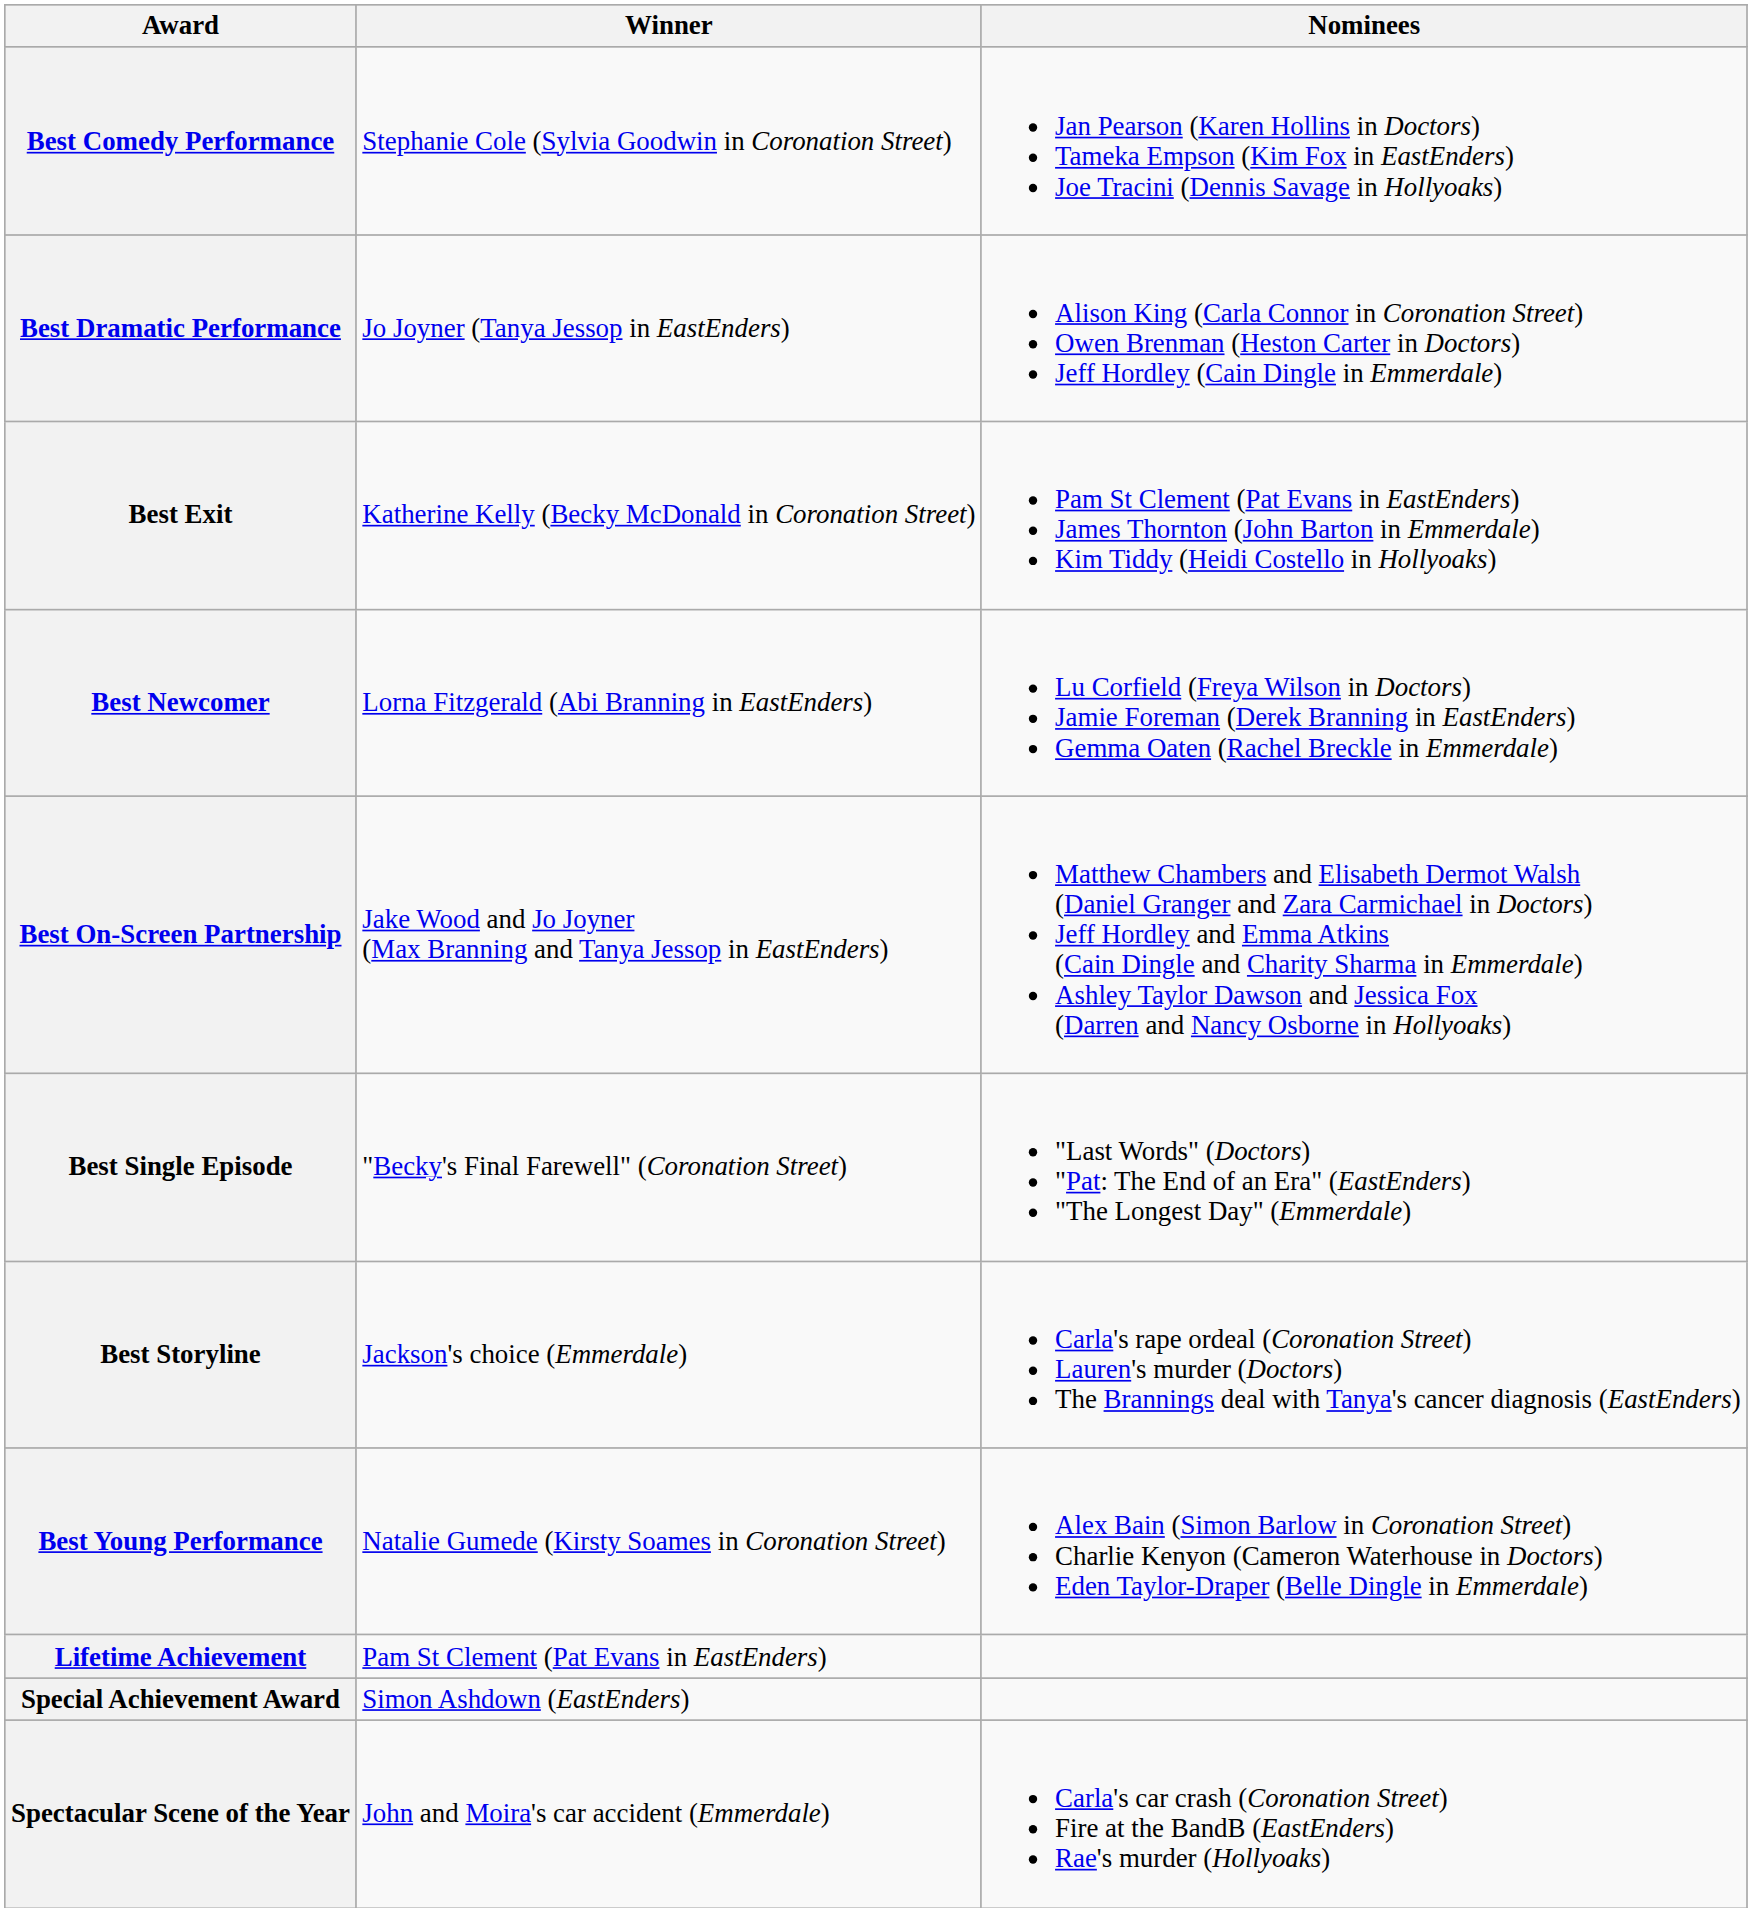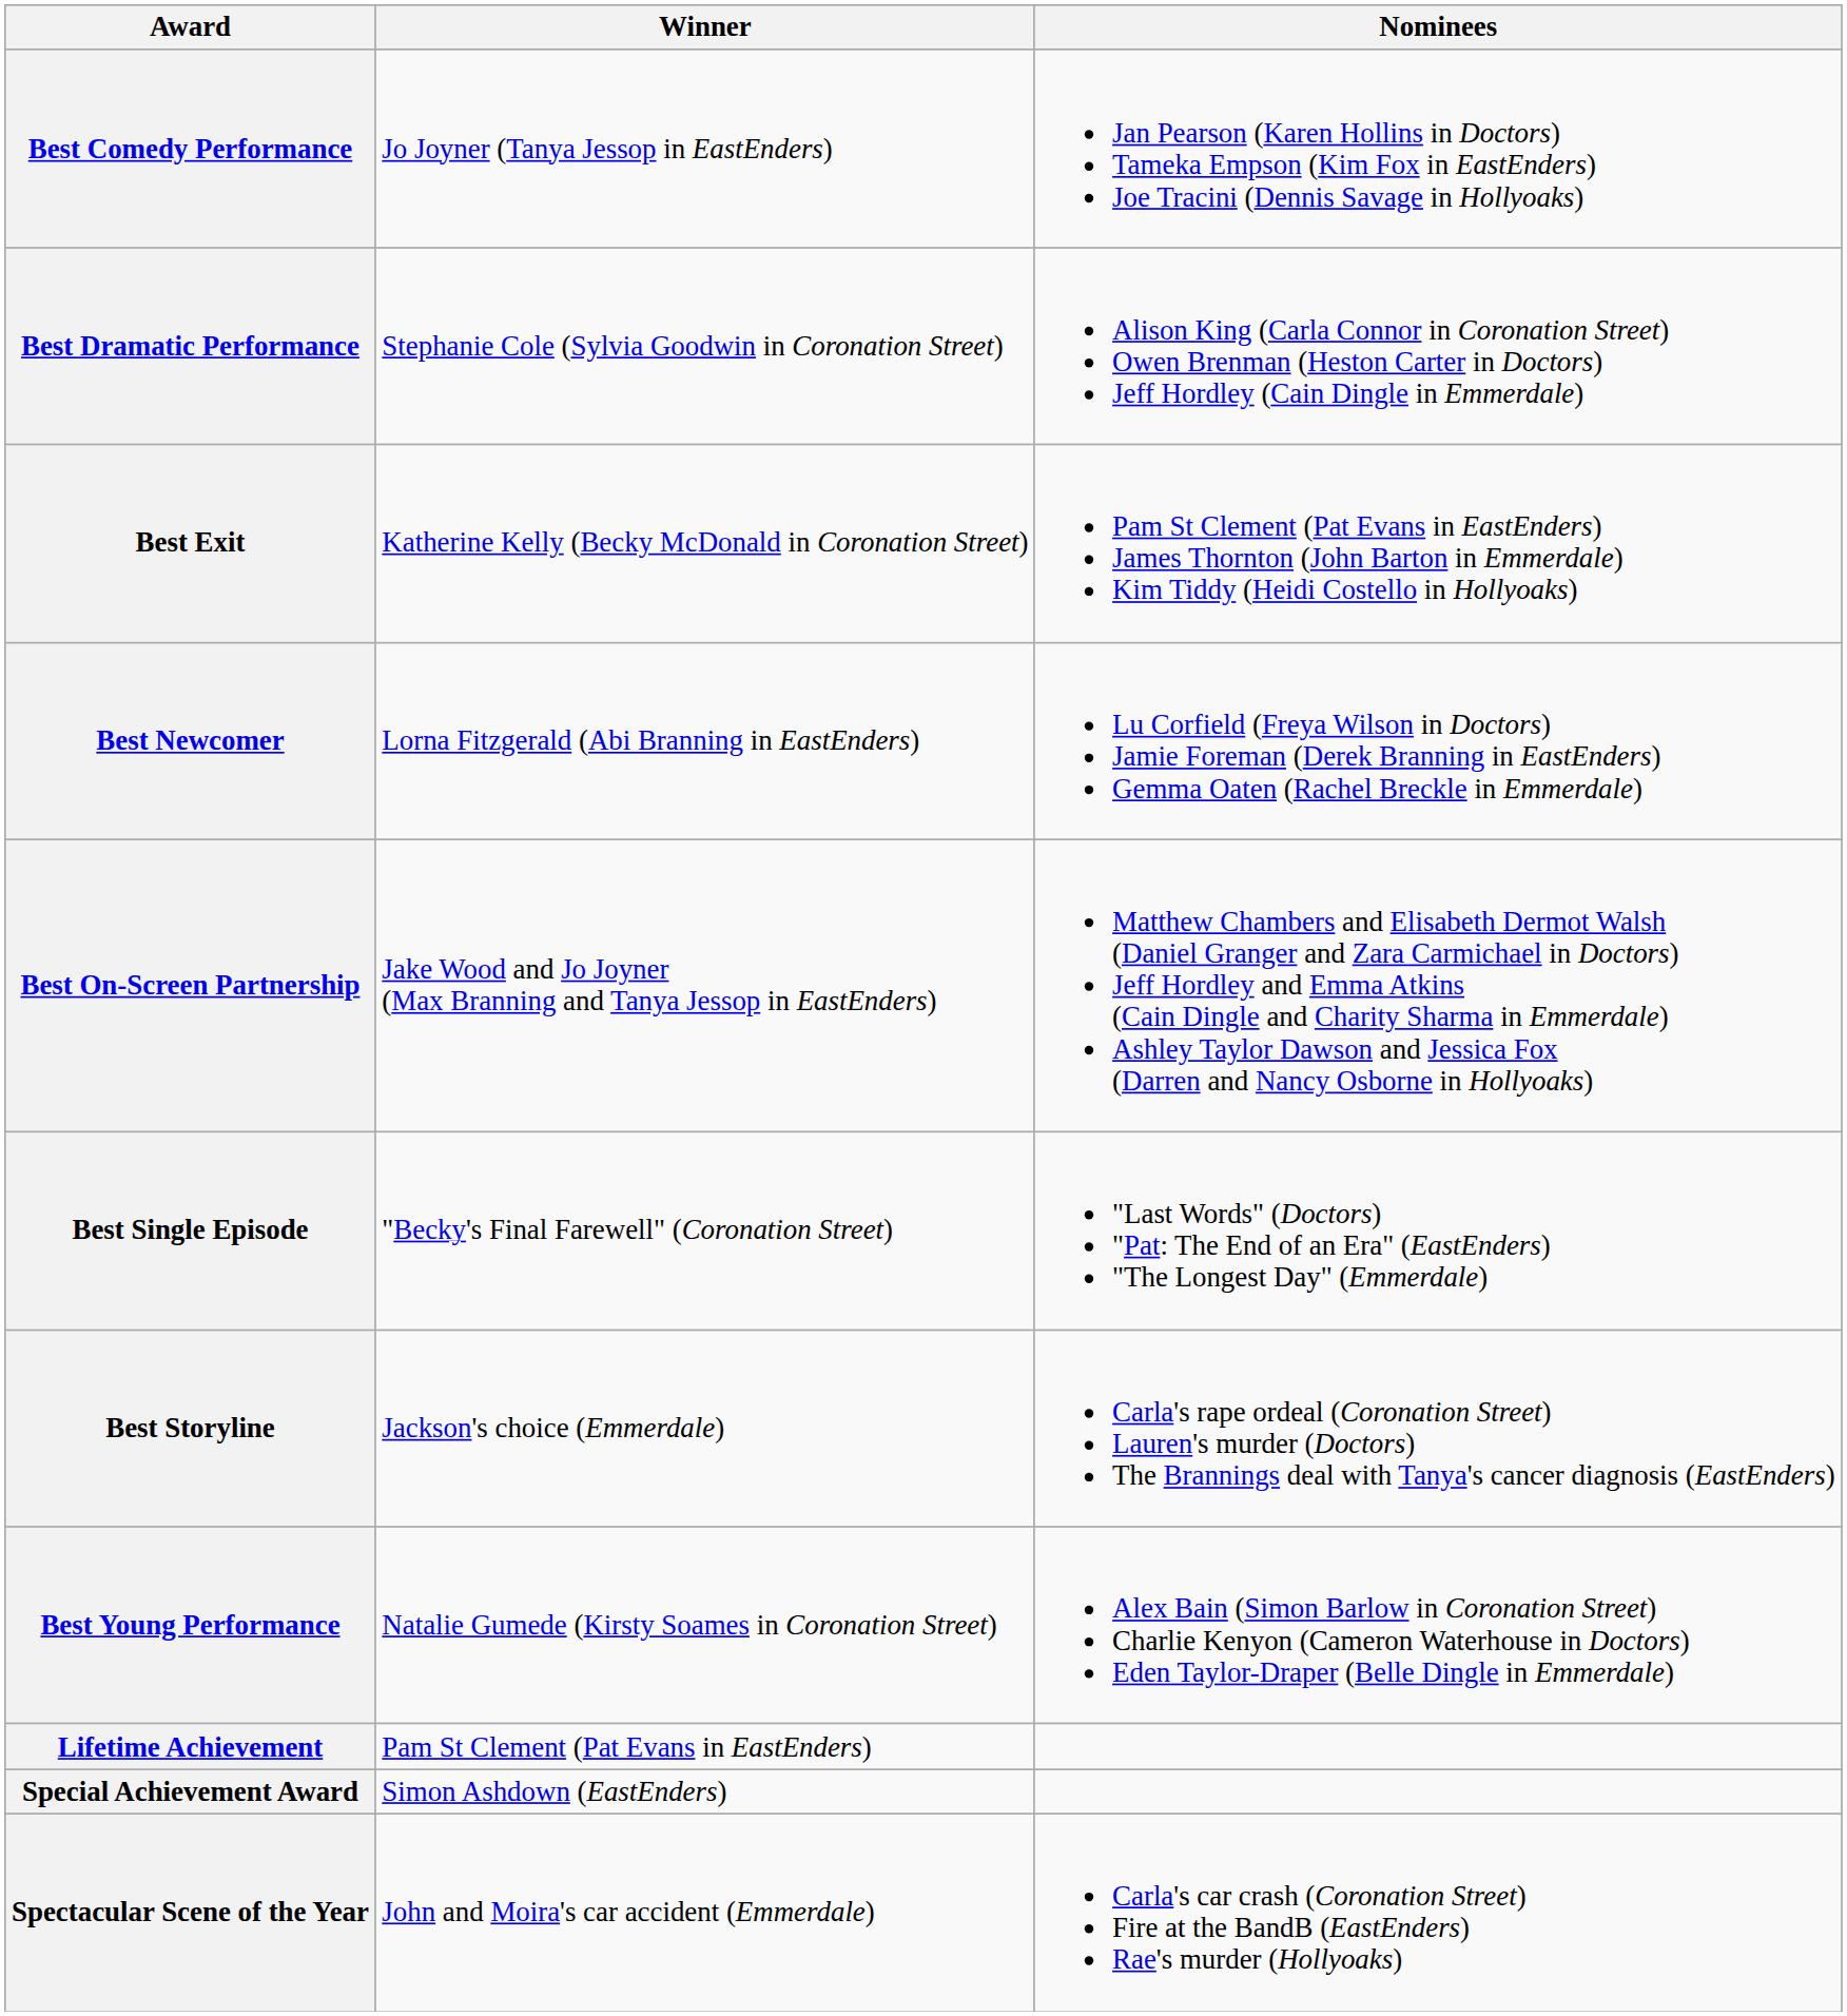Best Comedy Performance | Winner: Stephanie Cole (Sylvia Goodwin in Coronation Street) -> Jo Joyner (Tanya Jessop in EastEnders)
Best Dramatic Performance | Winner: Jo Joyner (Tanya Jessop in EastEnders) -> Stephanie Cole (Sylvia Goodwin in Coronation Street)
